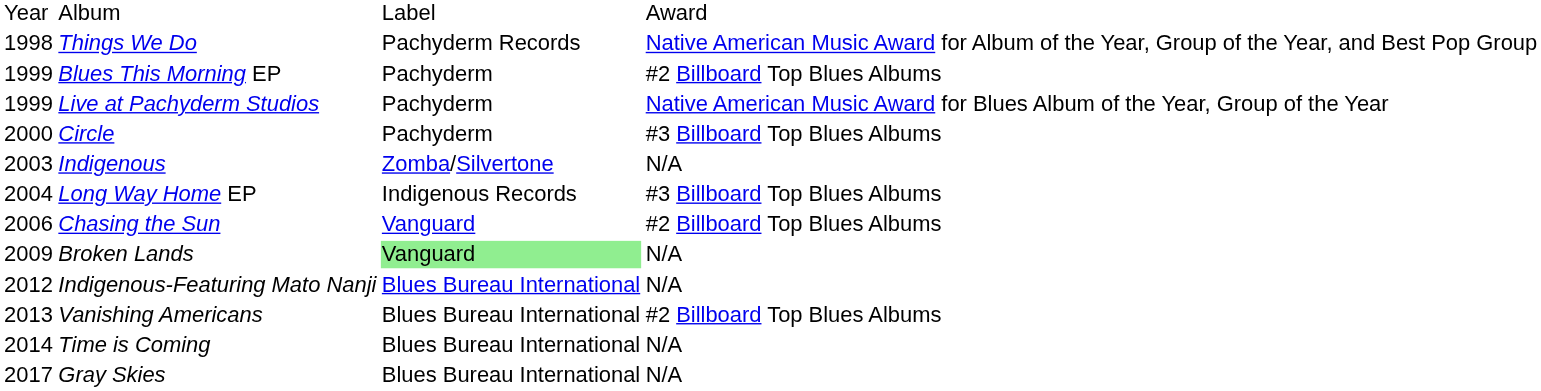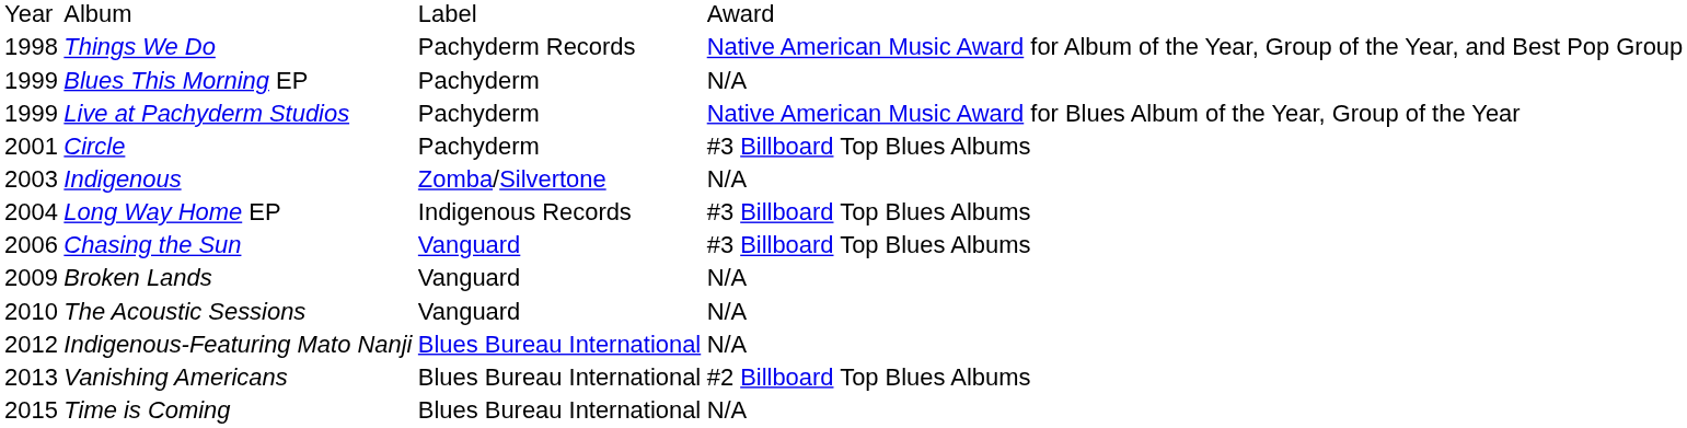Blues This Morning EP | column 4: #2 Billboard Top Blues Albums -> N/A
Circle | column 1: 2000 -> 2001
Chasing the Sun | column 4: #2 Billboard Top Blues Albums -> #3 Billboard Top Blues Albums
Broken Lands | column 3: lightgreen background -> no background
+ row: 2010 | The Acoustic Sessions | Vanguard | N/A
Time is Coming | column 1: 2014 -> 2015
- row: 2017 | Gray Skies | Blues Bureau International | N/A
